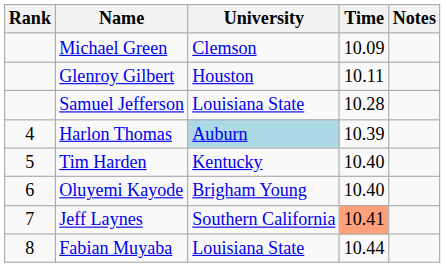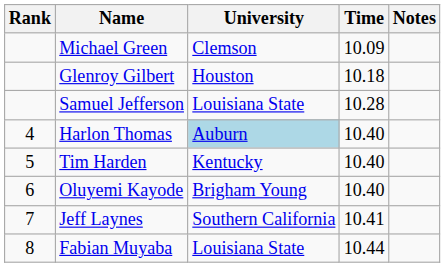Glenroy Gilbert | Time: 10.11 -> 10.18
Harlon Thomas | Time: 10.39 -> 10.40
Jeff Laynes | Time: lightsalmon background -> no background
